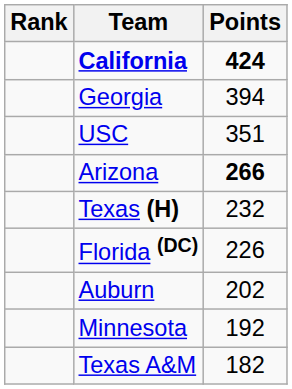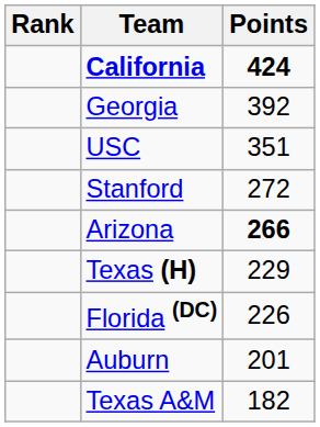Georgia | Points: 394 -> 392
+ row: Stanford | 272
Texas (H) | Points: 232 -> 229
Auburn | Points: 202 -> 201
- row: Minnesota | 192
